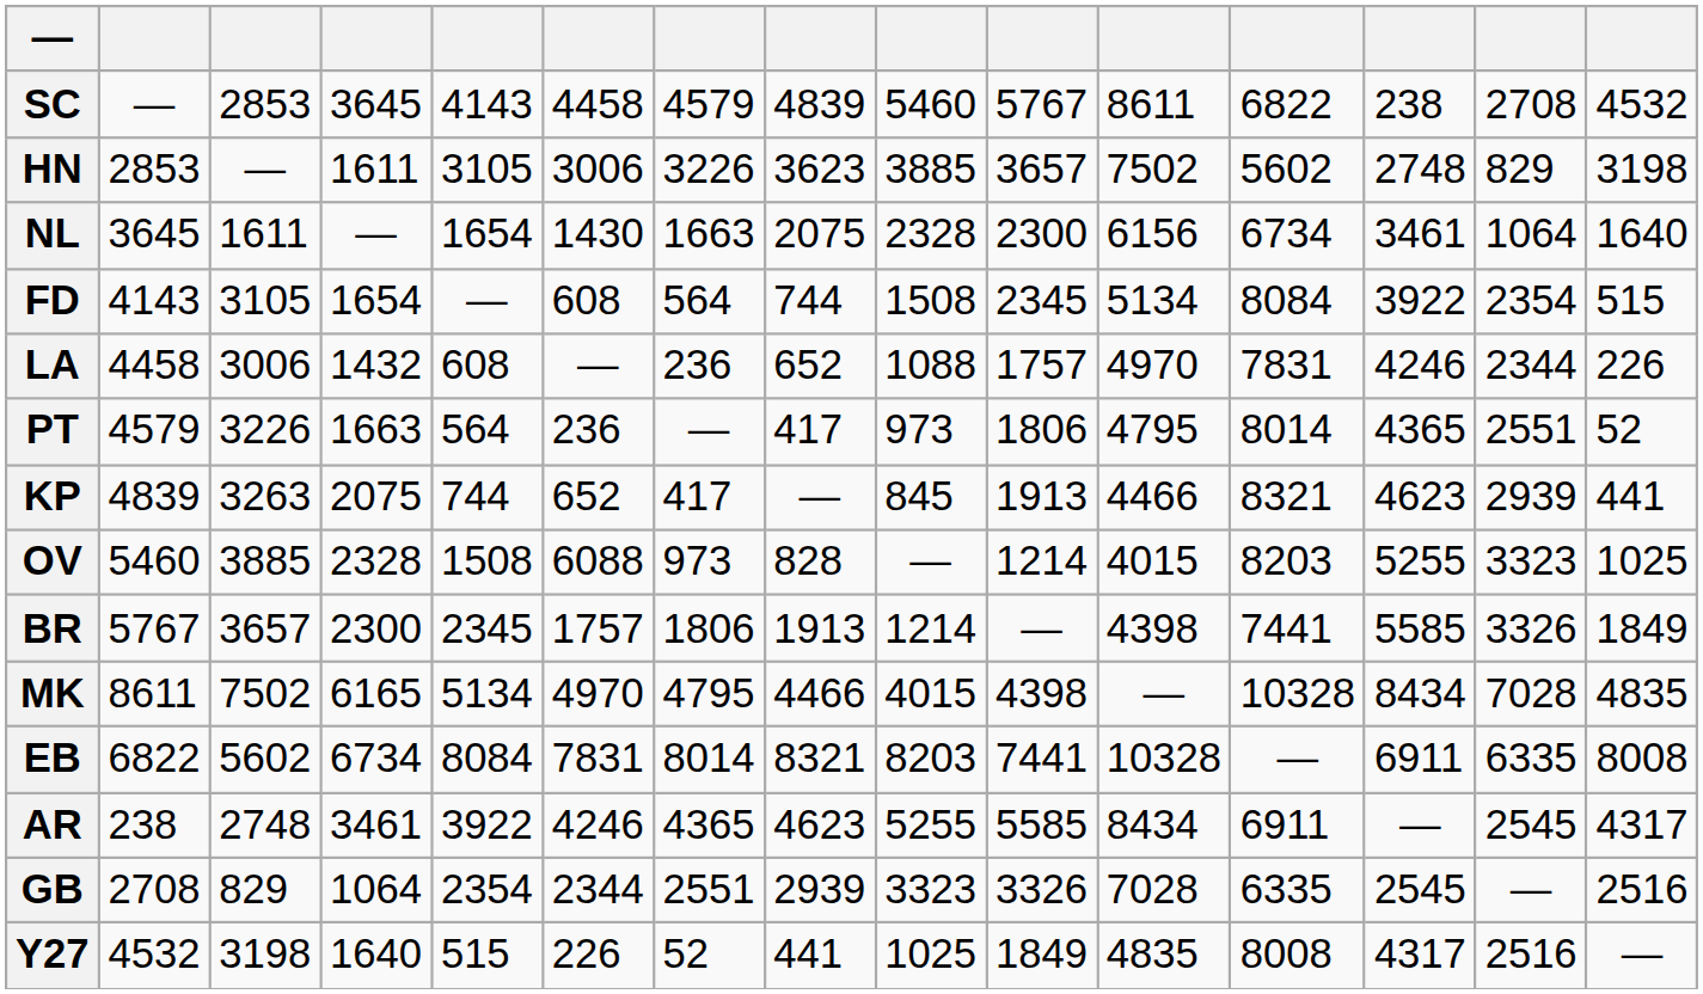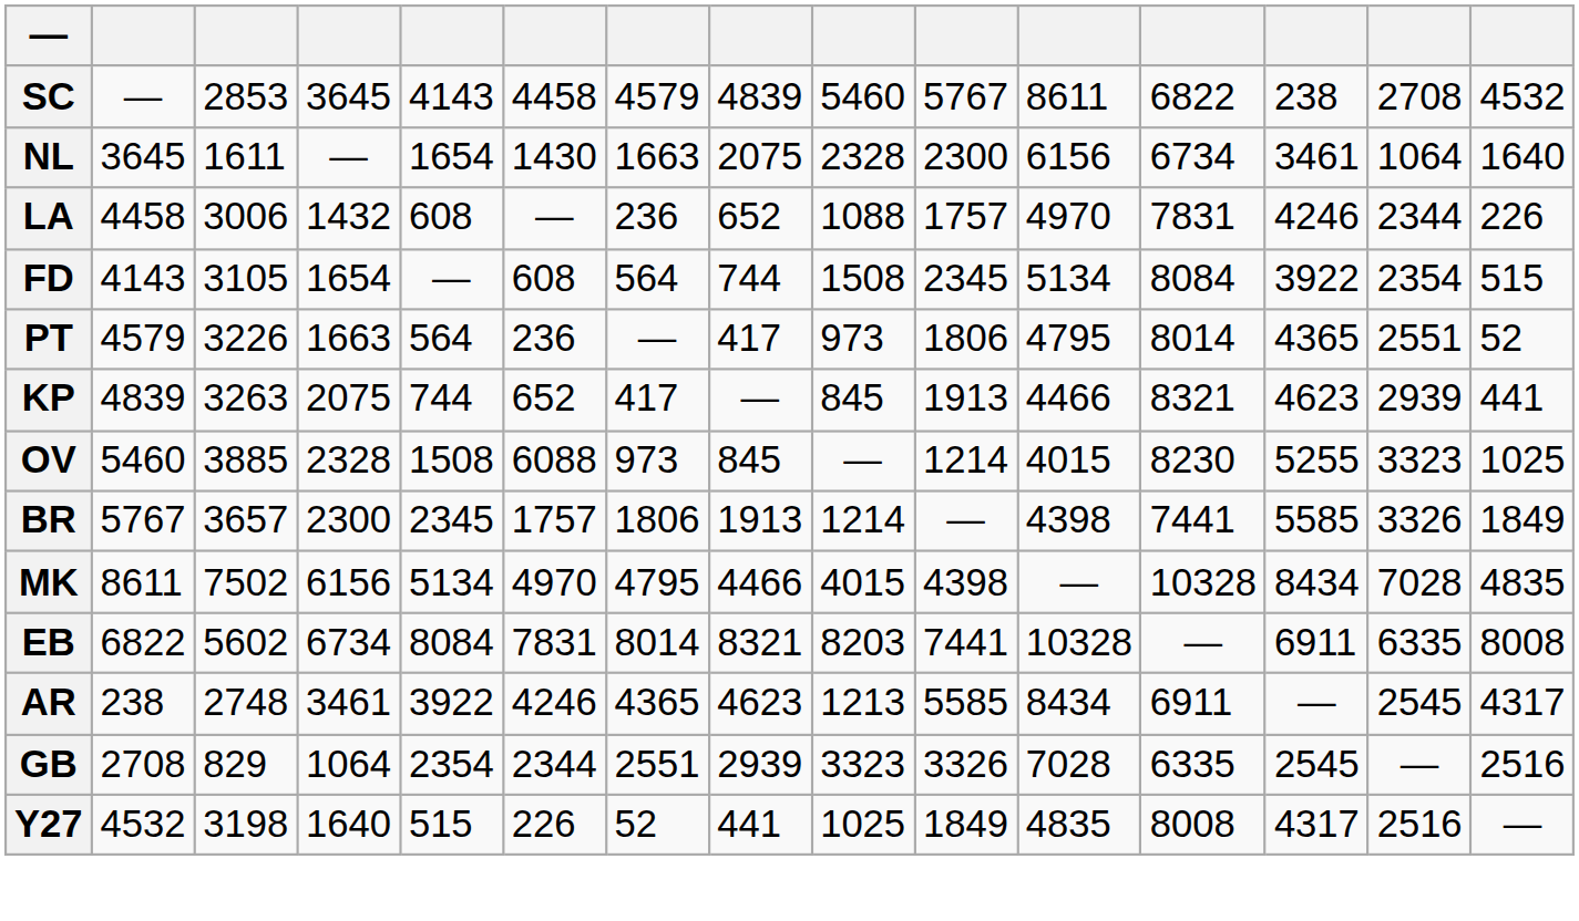- row: HN | 2853 | — | 1611 | 3105 | 3006 | 3226 | 3623 | 3885 | 3657 | 7502 | 5602 | 2748 | 829 | 3198
rows swapped: FD <-> LA
OV | column 8: 828 -> 845
OV | column 12: 8203 -> 8230
MK | column 4: 6165 -> 6156
AR | column 9: 5255 -> 1213
